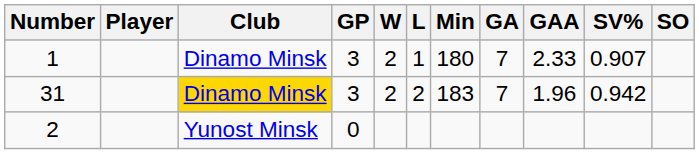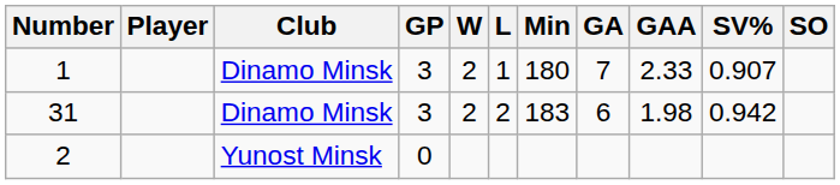31 | Club: gold background -> no background
31 | GA: 7 -> 6
31 | GAA: 1.96 -> 1.98
